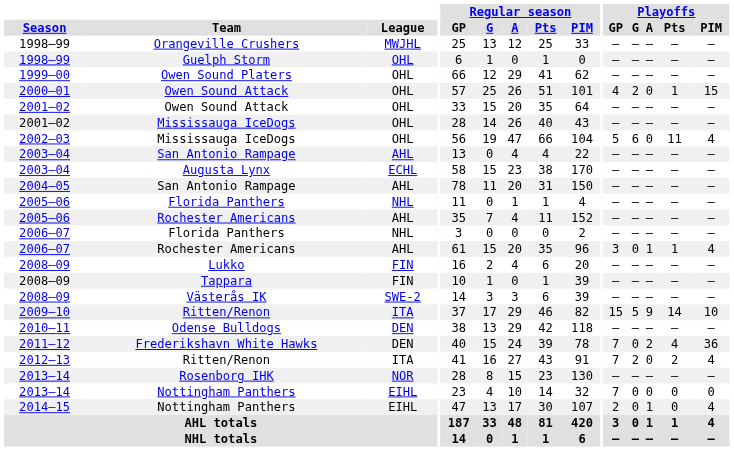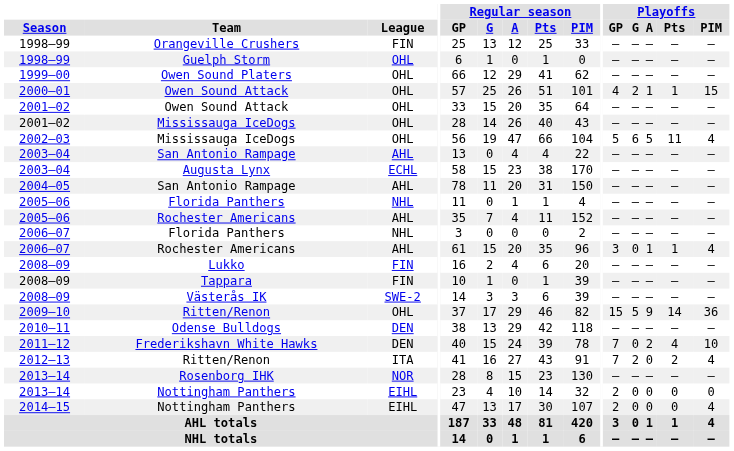Orangeville Crushers | League: MWJHL -> FIN
2000–01 / Owen Sound Attack | Playoffs / A: 0 -> 1
2002–03 / Mississauga IceDogs | Playoffs / A: 0 -> 5
2009–10 / Ritten/Renon | League: ITA -> OHL
2009–10 / Ritten/Renon | Playoffs / PIM: 10 -> 36
Frederikshavn White Hawks | Playoffs / PIM: 36 -> 10
2013–14 / Nottingham Panthers | Playoffs / GP: 7 -> 2
2014–15 / Nottingham Panthers | Playoffs / A: 1 -> 0
